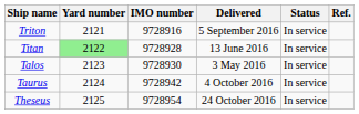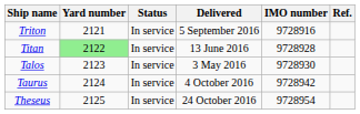columns swapped: IMO number <-> Status
